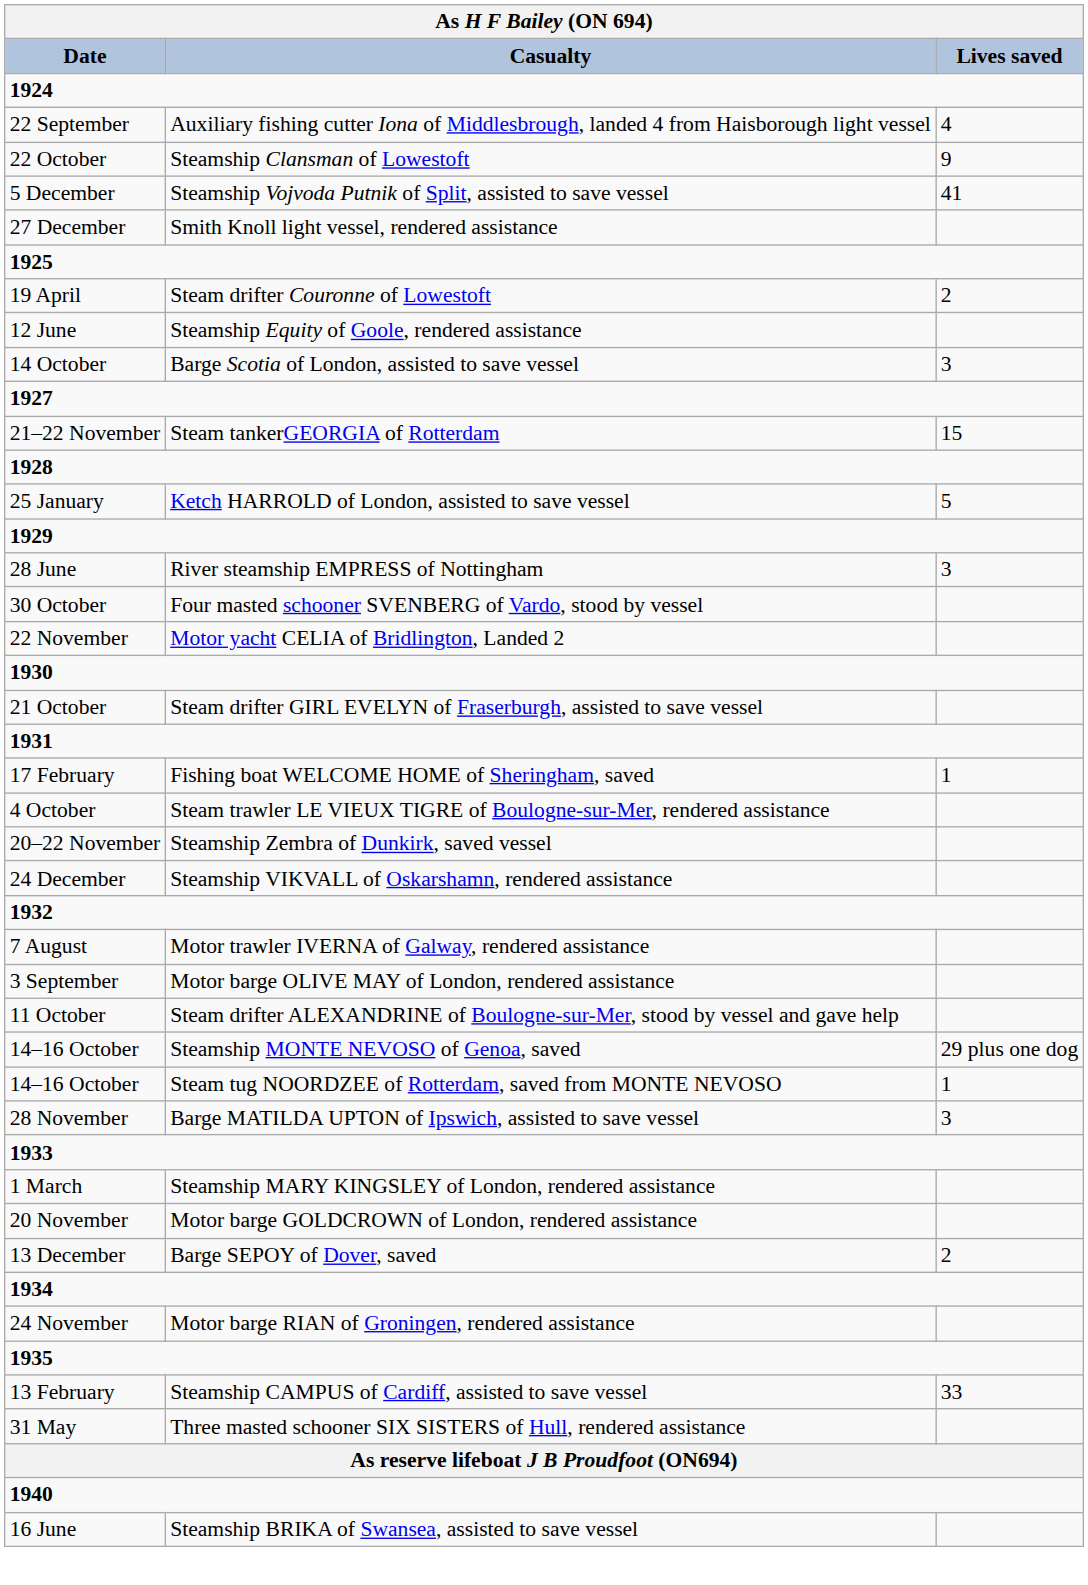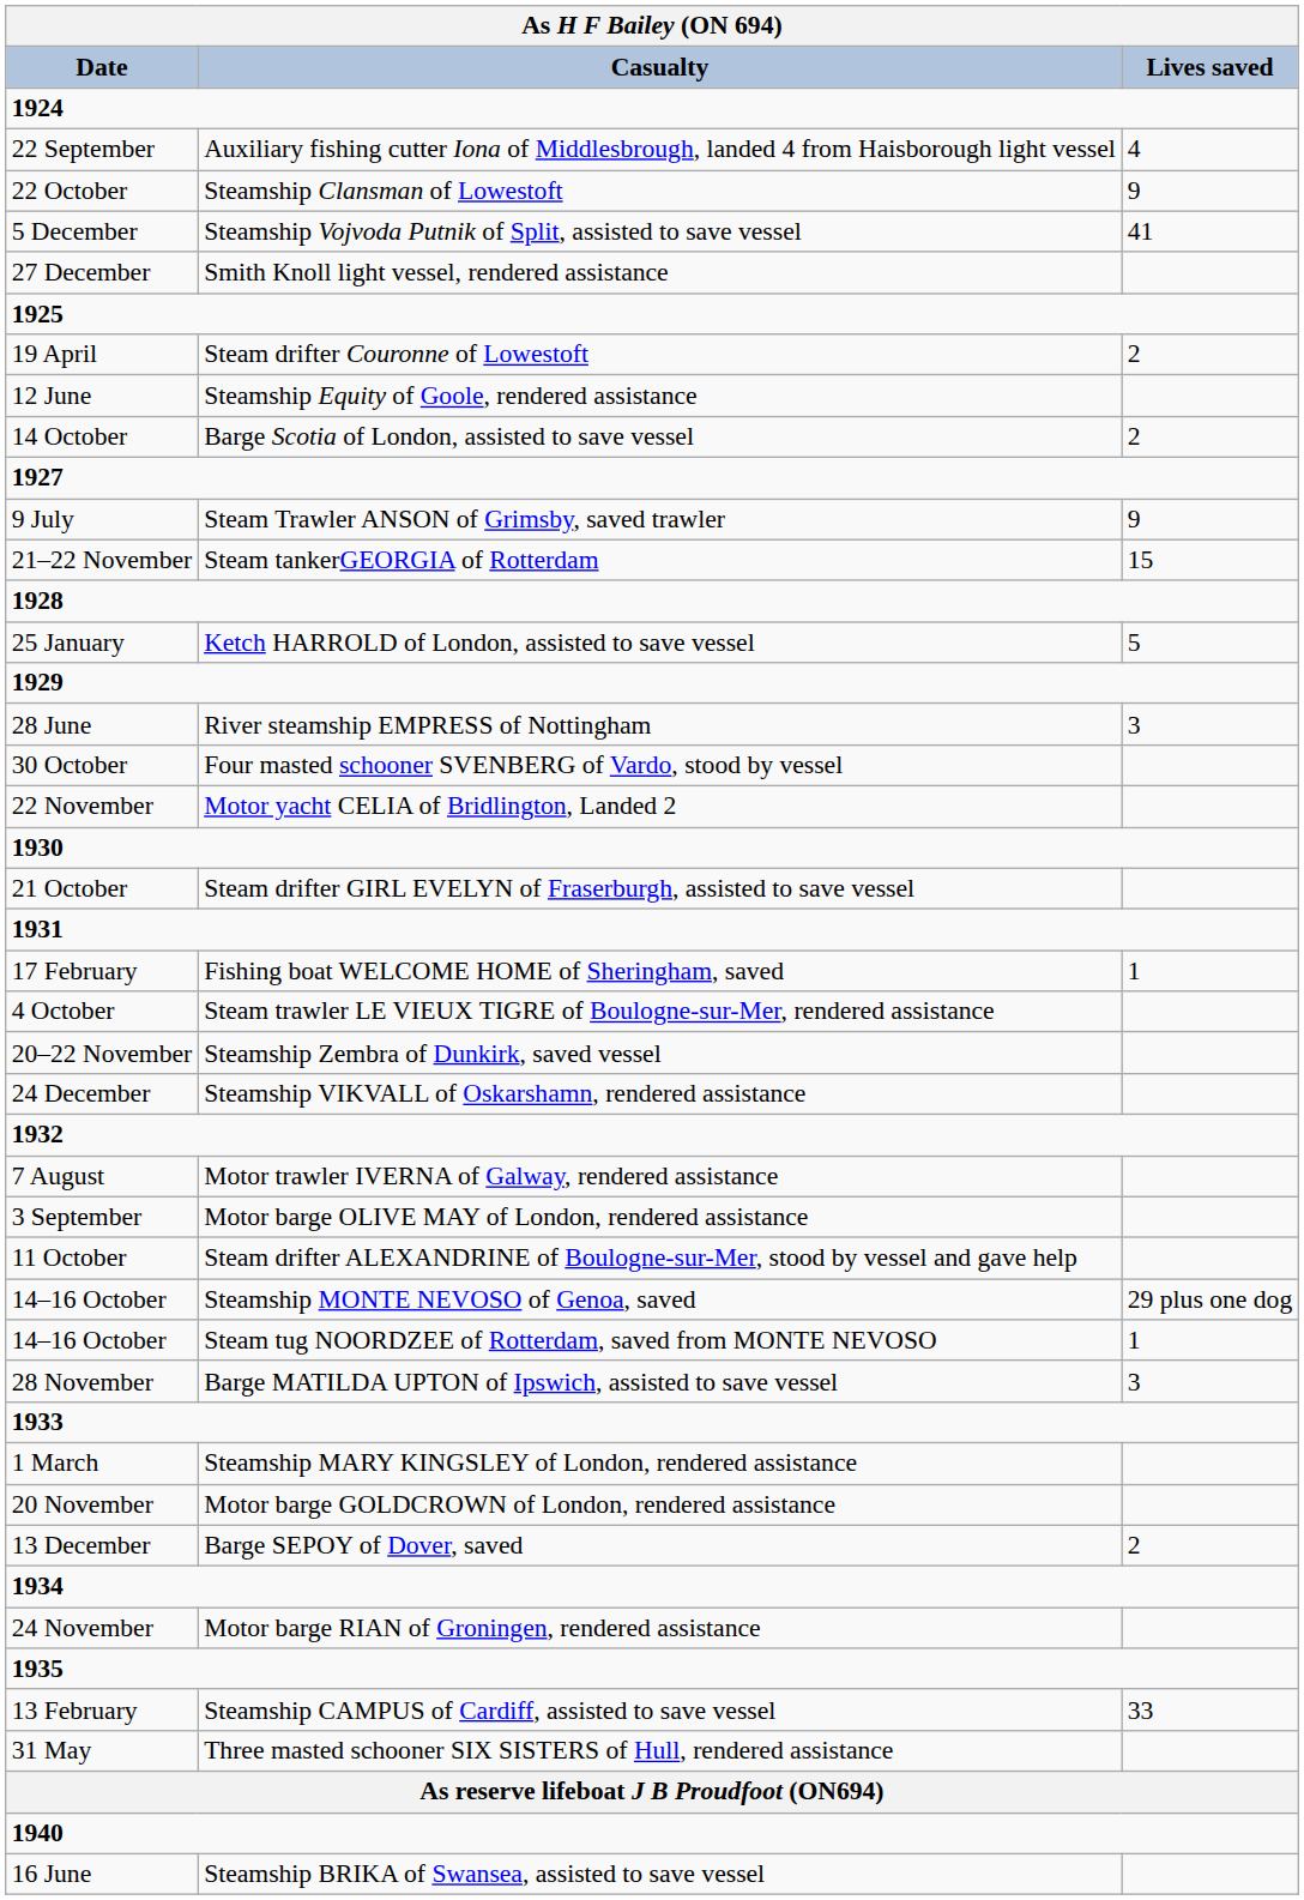Barge Scotia of London, assisted to save vessel | Lives saved: 3 -> 2
+ row: 9 July | Steam Trawler ANSON of Grimsby, saved trawler | 9
